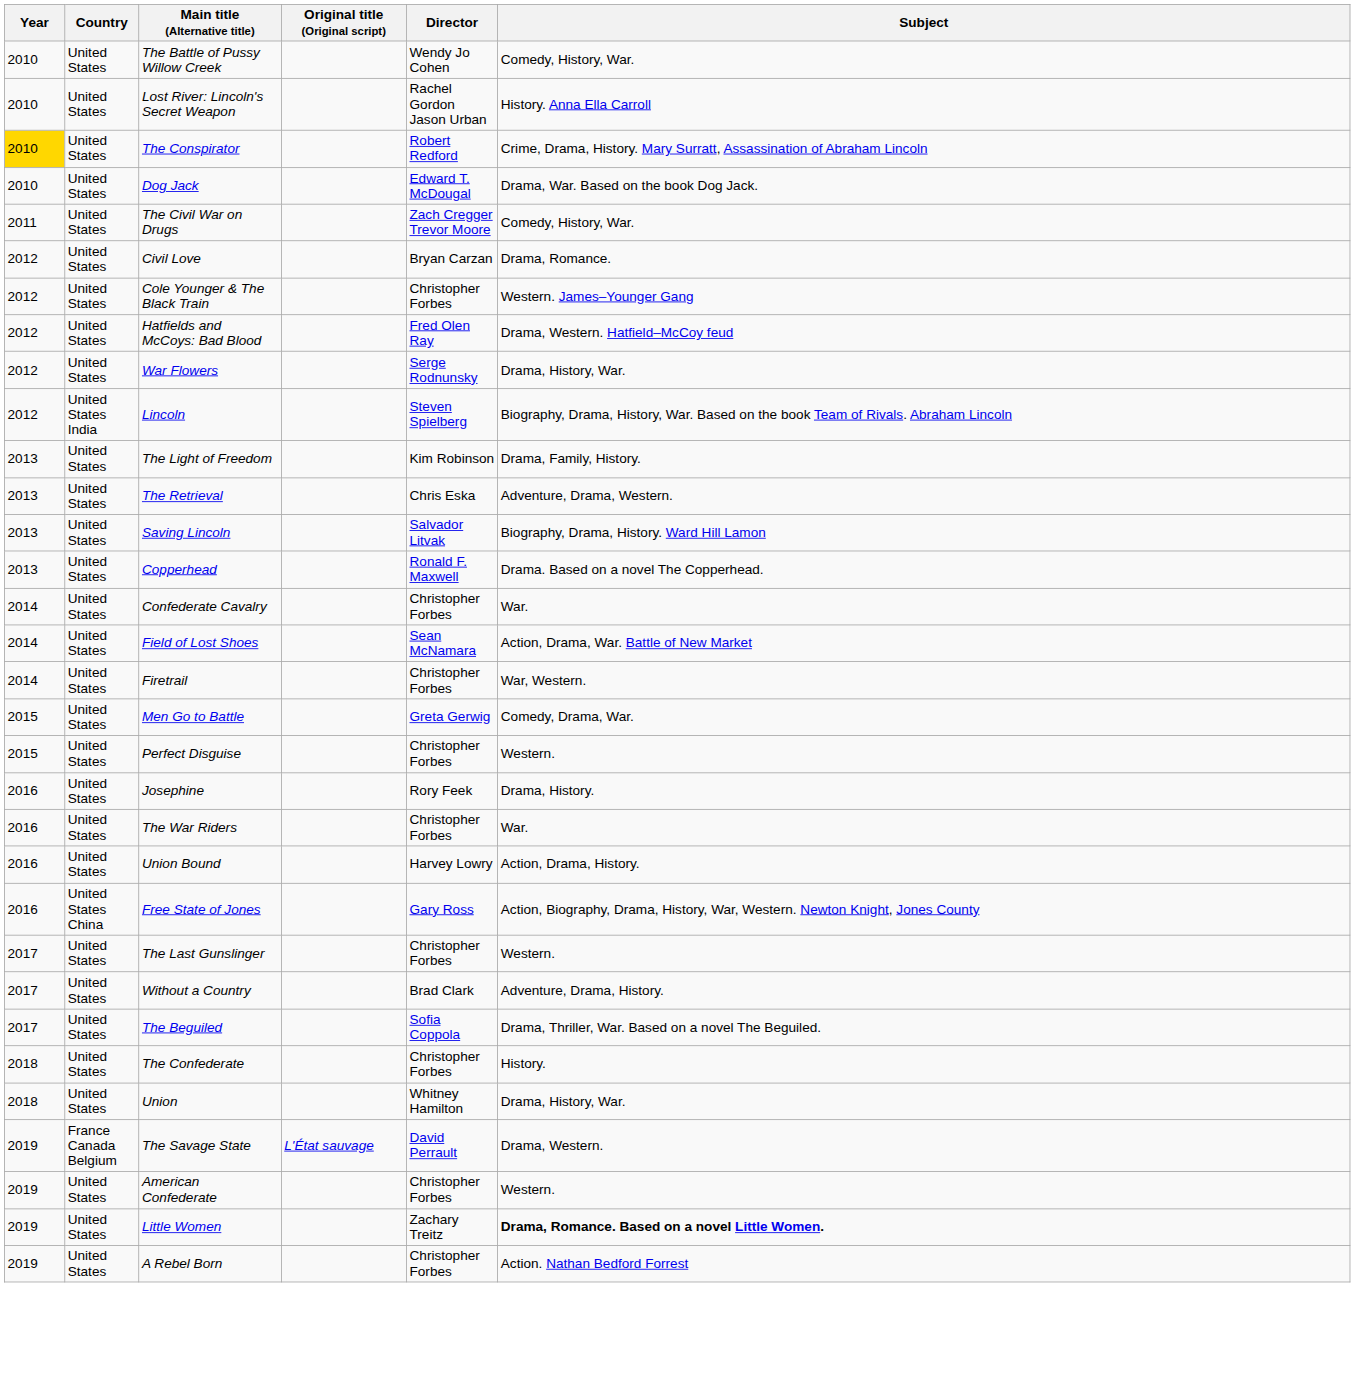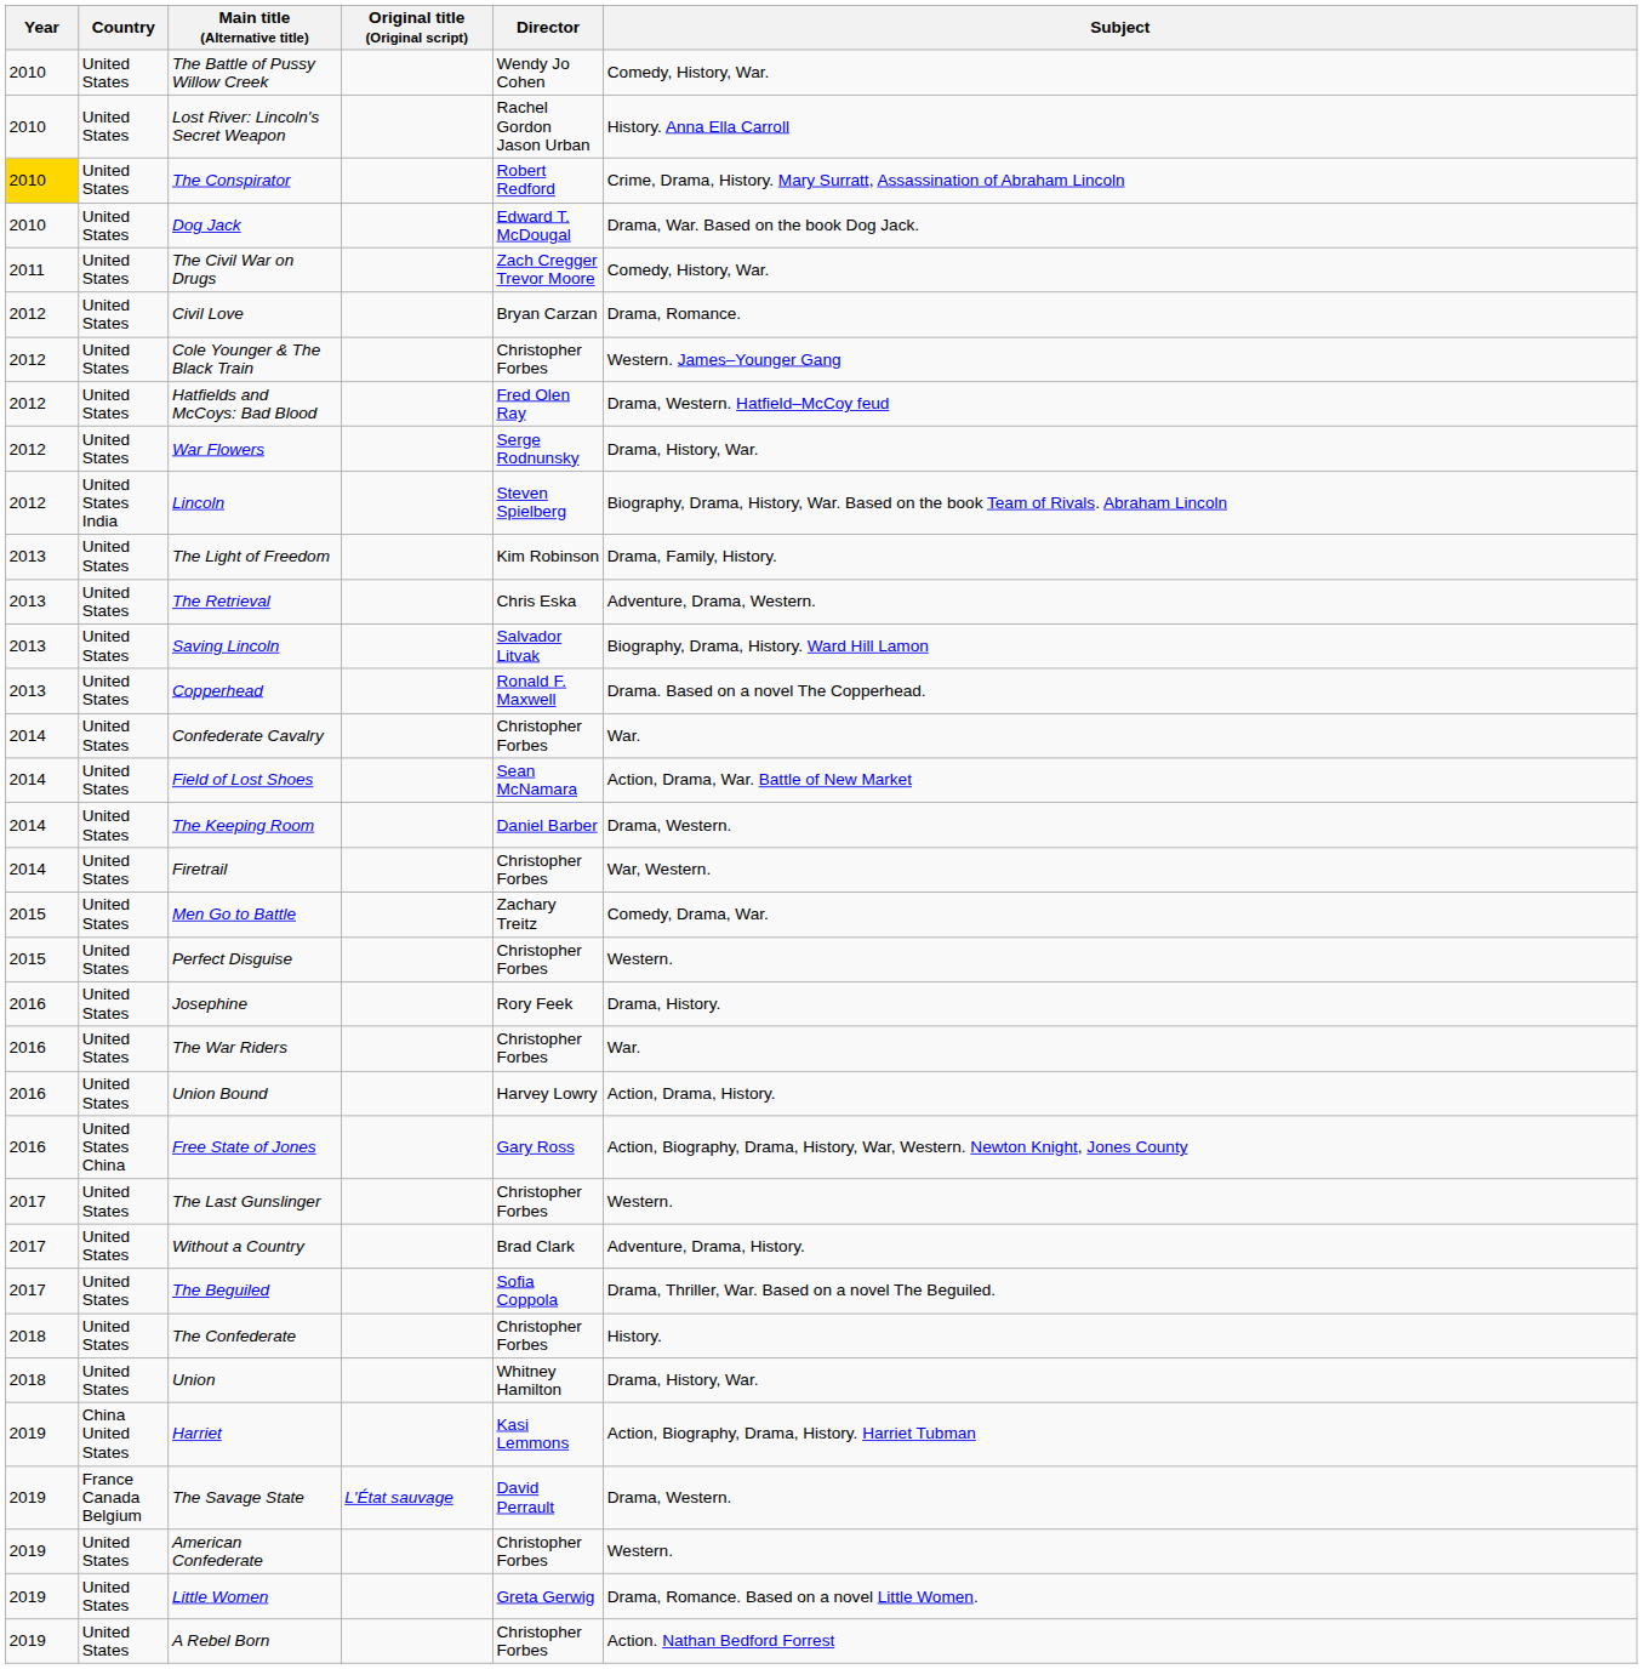+ row: 2014 | United States | The Keeping Room | Daniel Barber | Drama, Western.
Men Go to Battle | Director: Greta Gerwig -> Zachary Treitz
+ row: 2019 | China United States | Harriet | Kasi Lemmons | Action, Biography, Drama, History. Harriet Tubman
Little Women | Director: Zachary Treitz -> Greta Gerwig
Little Women | Subject: bold -> normal
